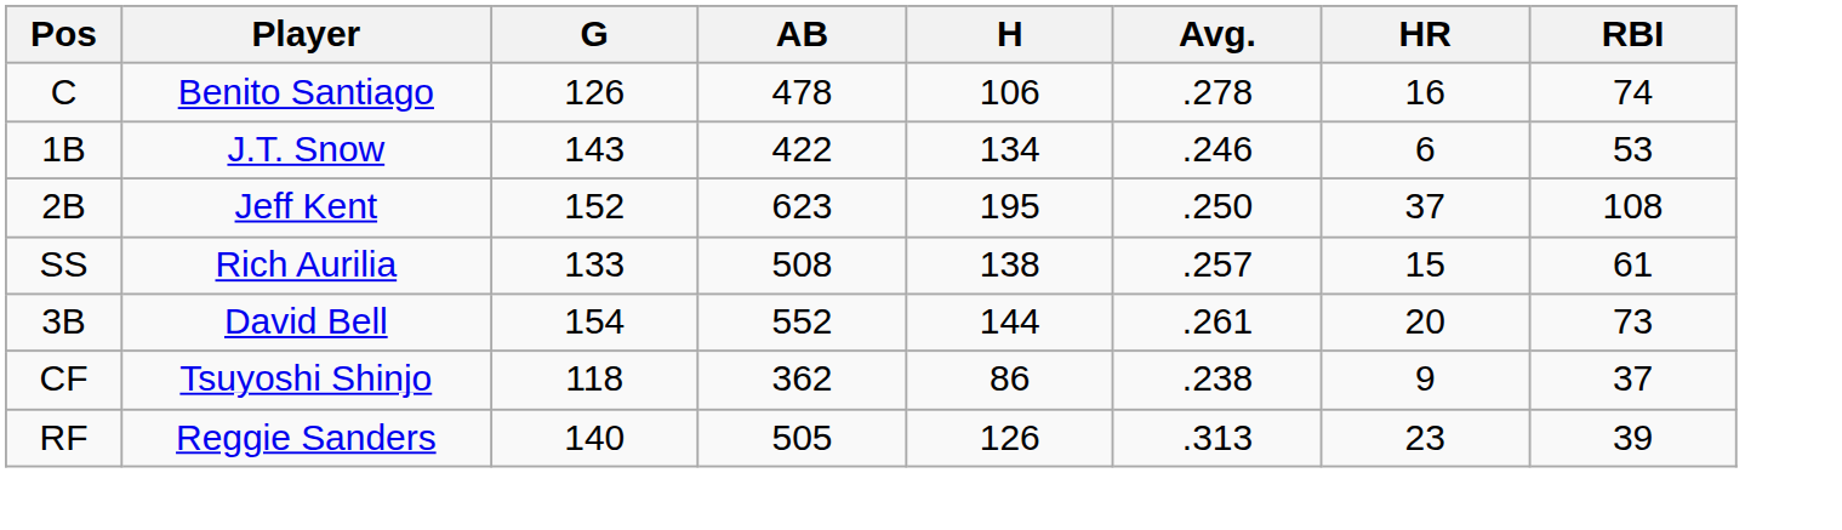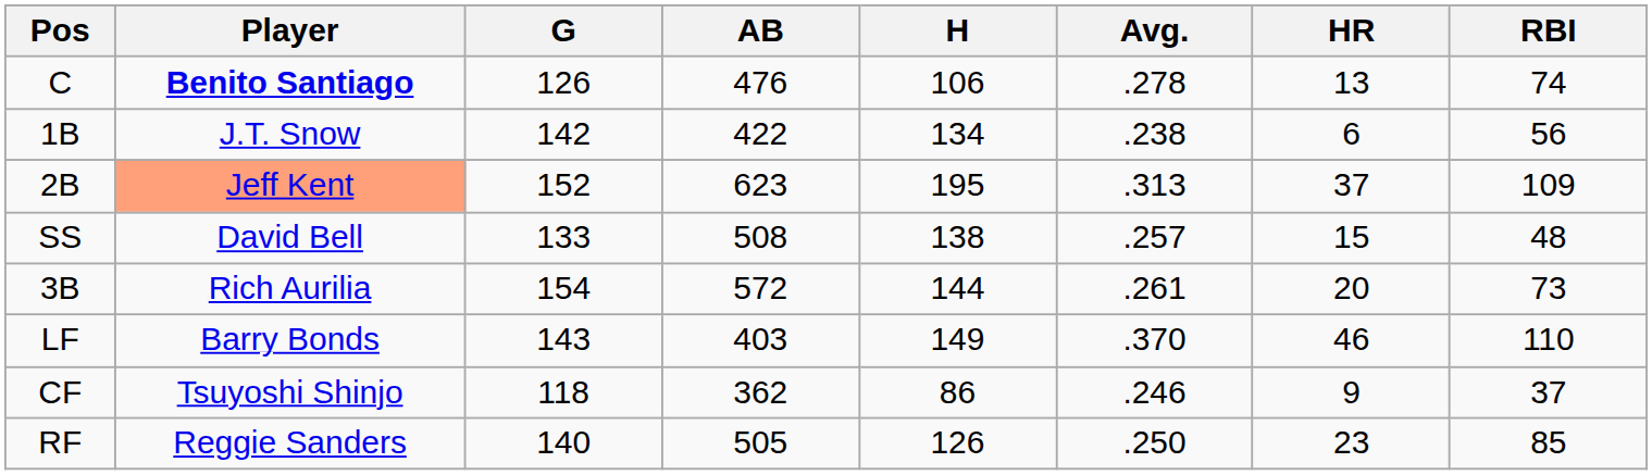C | Player: normal -> bold
C | AB: 478 -> 476
C | HR: 16 -> 13
1B | G: 143 -> 142
1B | Avg.: .246 -> .238
1B | RBI: 53 -> 56
2B | Player: no background -> lightsalmon background
2B | Avg.: .250 -> .313
2B | RBI: 108 -> 109
SS | Player: Rich Aurilia -> David Bell
SS | RBI: 61 -> 48
3B | Player: David Bell -> Rich Aurilia
3B | AB: 552 -> 572
+ row: LF | Barry Bonds | 143 | 403 | 149 | .370 | 46 | 110
CF | Avg.: .238 -> .246
RF | Avg.: .313 -> .250
RF | RBI: 39 -> 85
